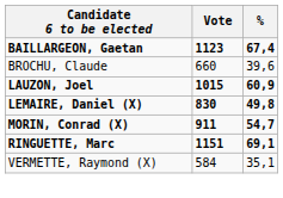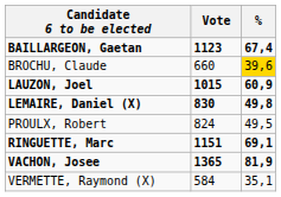BROCHU, Claude | %: no background -> gold background
- row: MORIN, Conrad (X) | 911 | 54,7
+ row: PROULX, Robert | 824 | 49,5
+ row: VACHON, Josee | 1365 | 81,9
